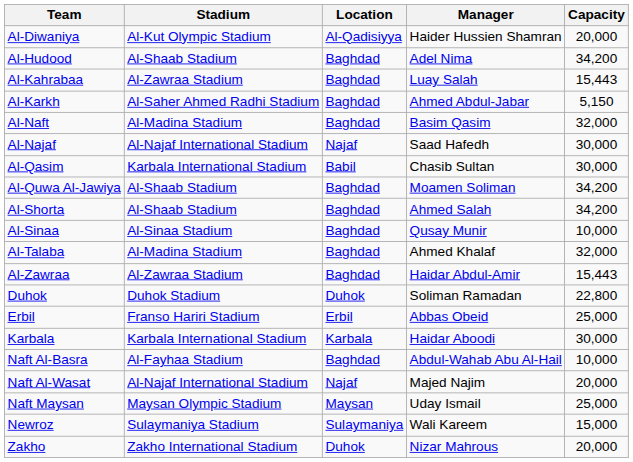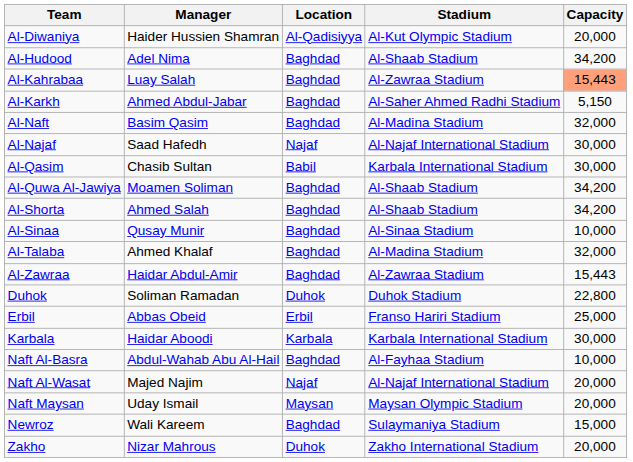columns swapped: Manager <-> Stadium
Al-Kahrabaa | Capacity: no background -> lightsalmon background
Naft Maysan | Capacity: 25,000 -> 20,000
Newroz | Location: Sulaymaniya -> Baghdad
